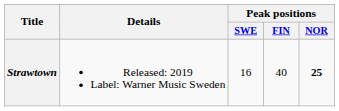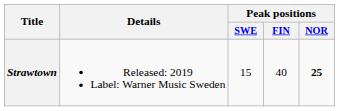Strawtown | Peak positions / SWE: 16 -> 15
